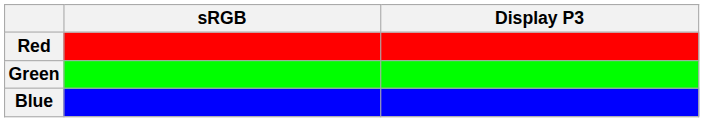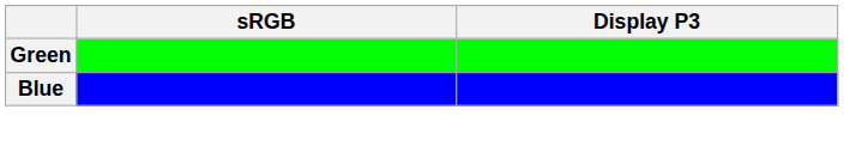- row: Red
